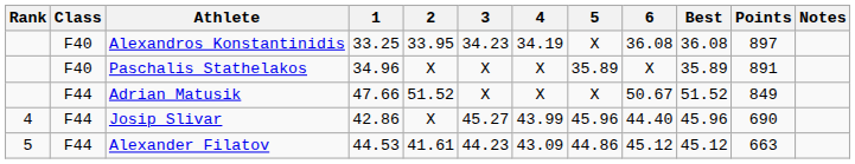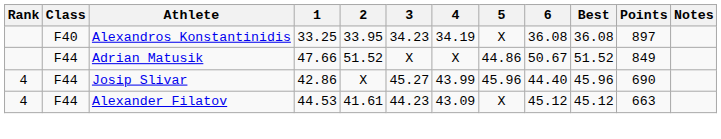- row: F40 | Paschalis Stathelakos | 34.96 | X | X | X | 35.89 | X | 35.89 | 891
Adrian Matusik | 5: X -> 44.86
Alexander Filatov | Rank: 5 -> 4
Alexander Filatov | 5: 44.86 -> X
